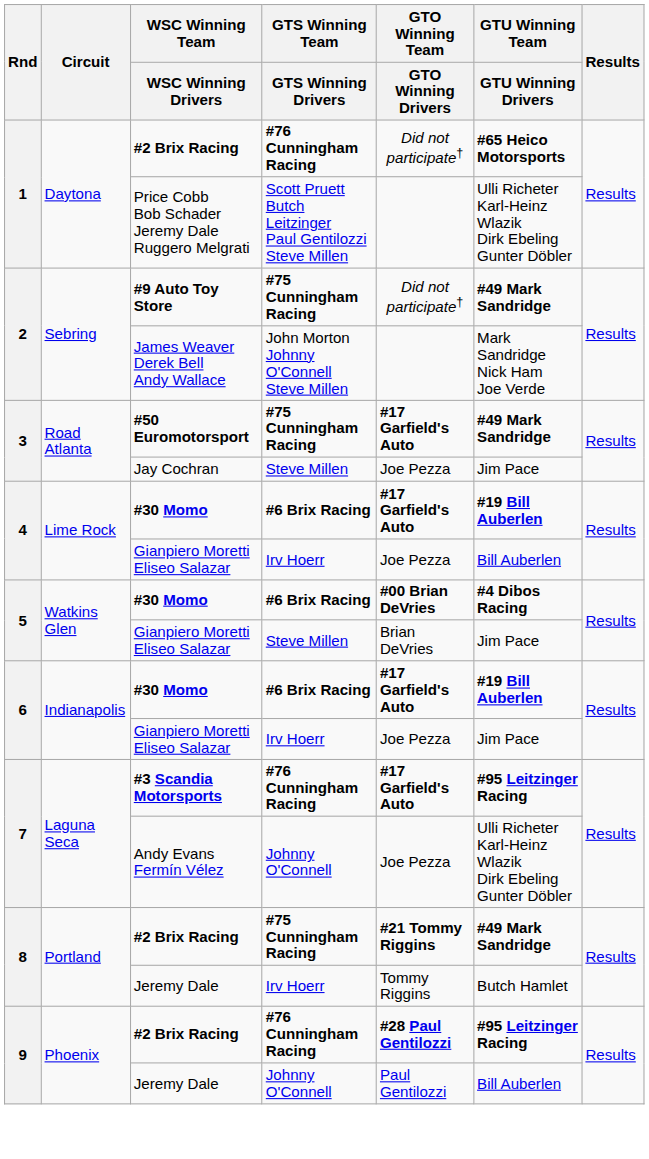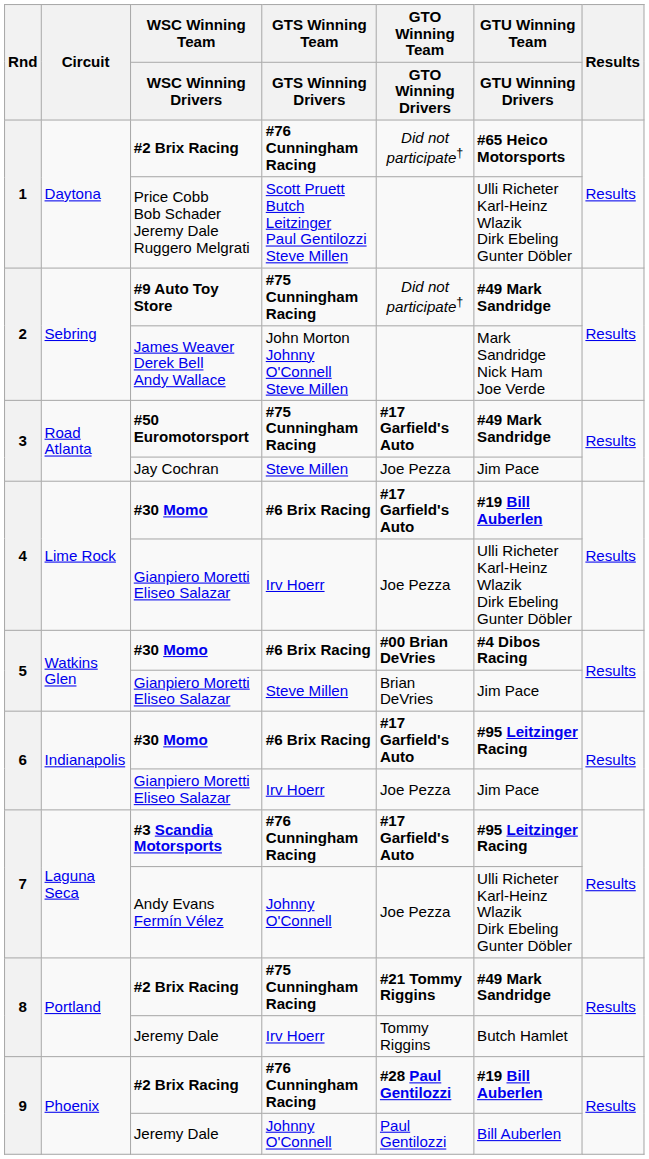4 / Gianpiero Moretti Eliseo Salazar | GTU Winning Team / GTU Winning Drivers: Bill Auberlen -> Ulli Richeter Karl-Heinz Wlazik Dirk Ebeling Gunter Döbler
6 / #30 Momo | GTU Winning Team / GTU Winning Drivers: #19 Bill Auberlen -> #95 Leitzinger Racing
9 / #2 Brix Racing | GTU Winning Team / GTU Winning Drivers: #95 Leitzinger Racing -> #19 Bill Auberlen
